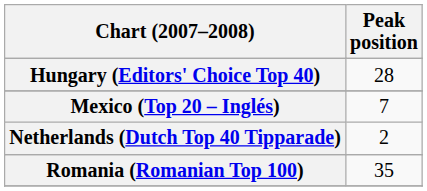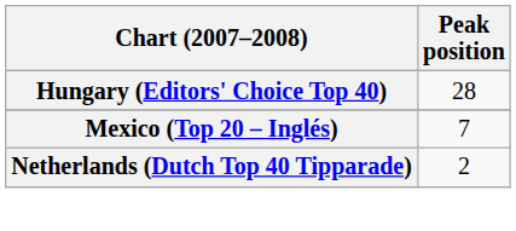- row: Romania (Romanian Top 100) | 35
